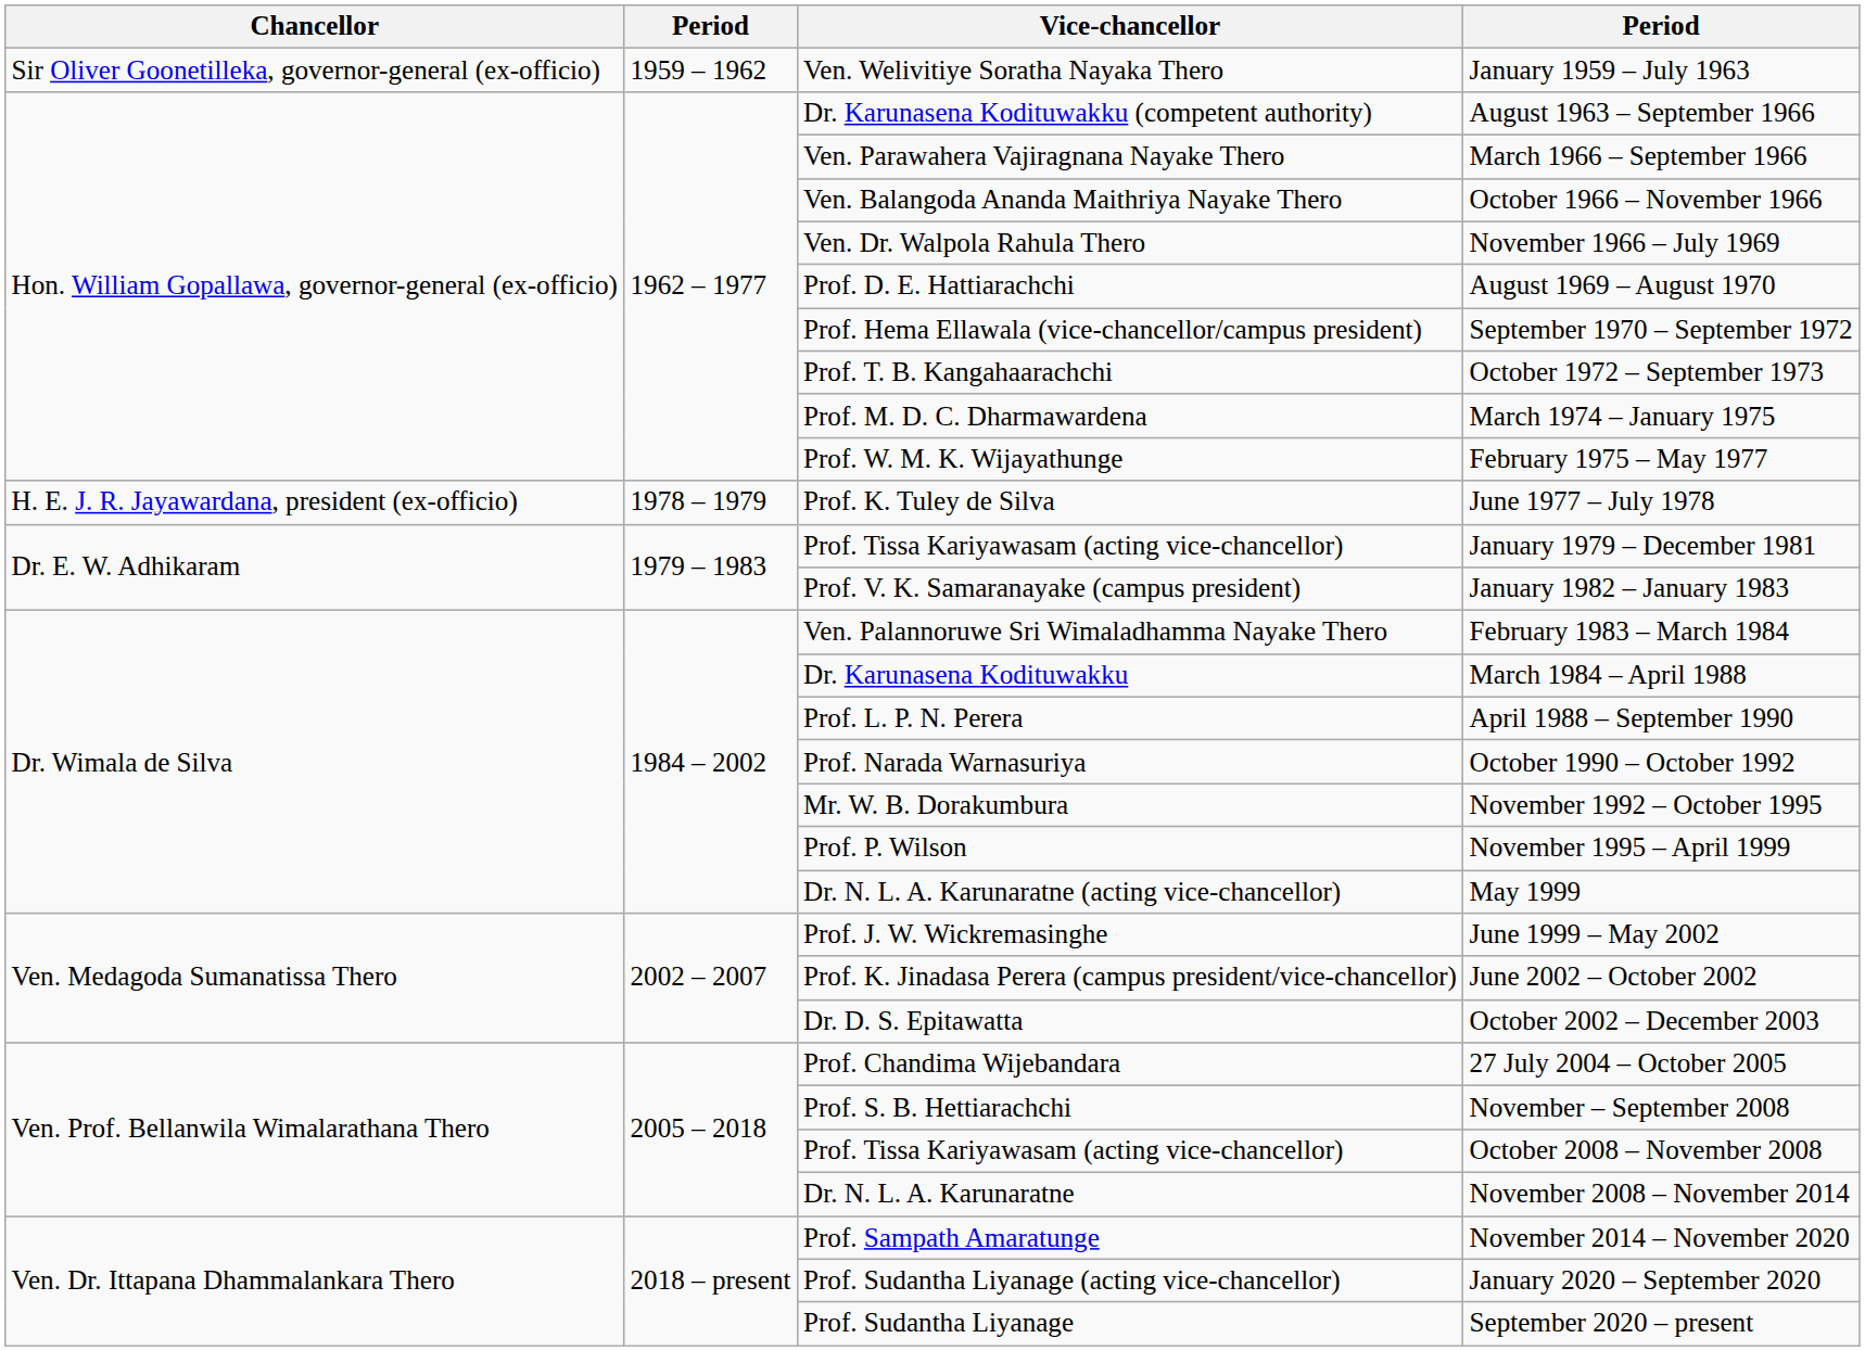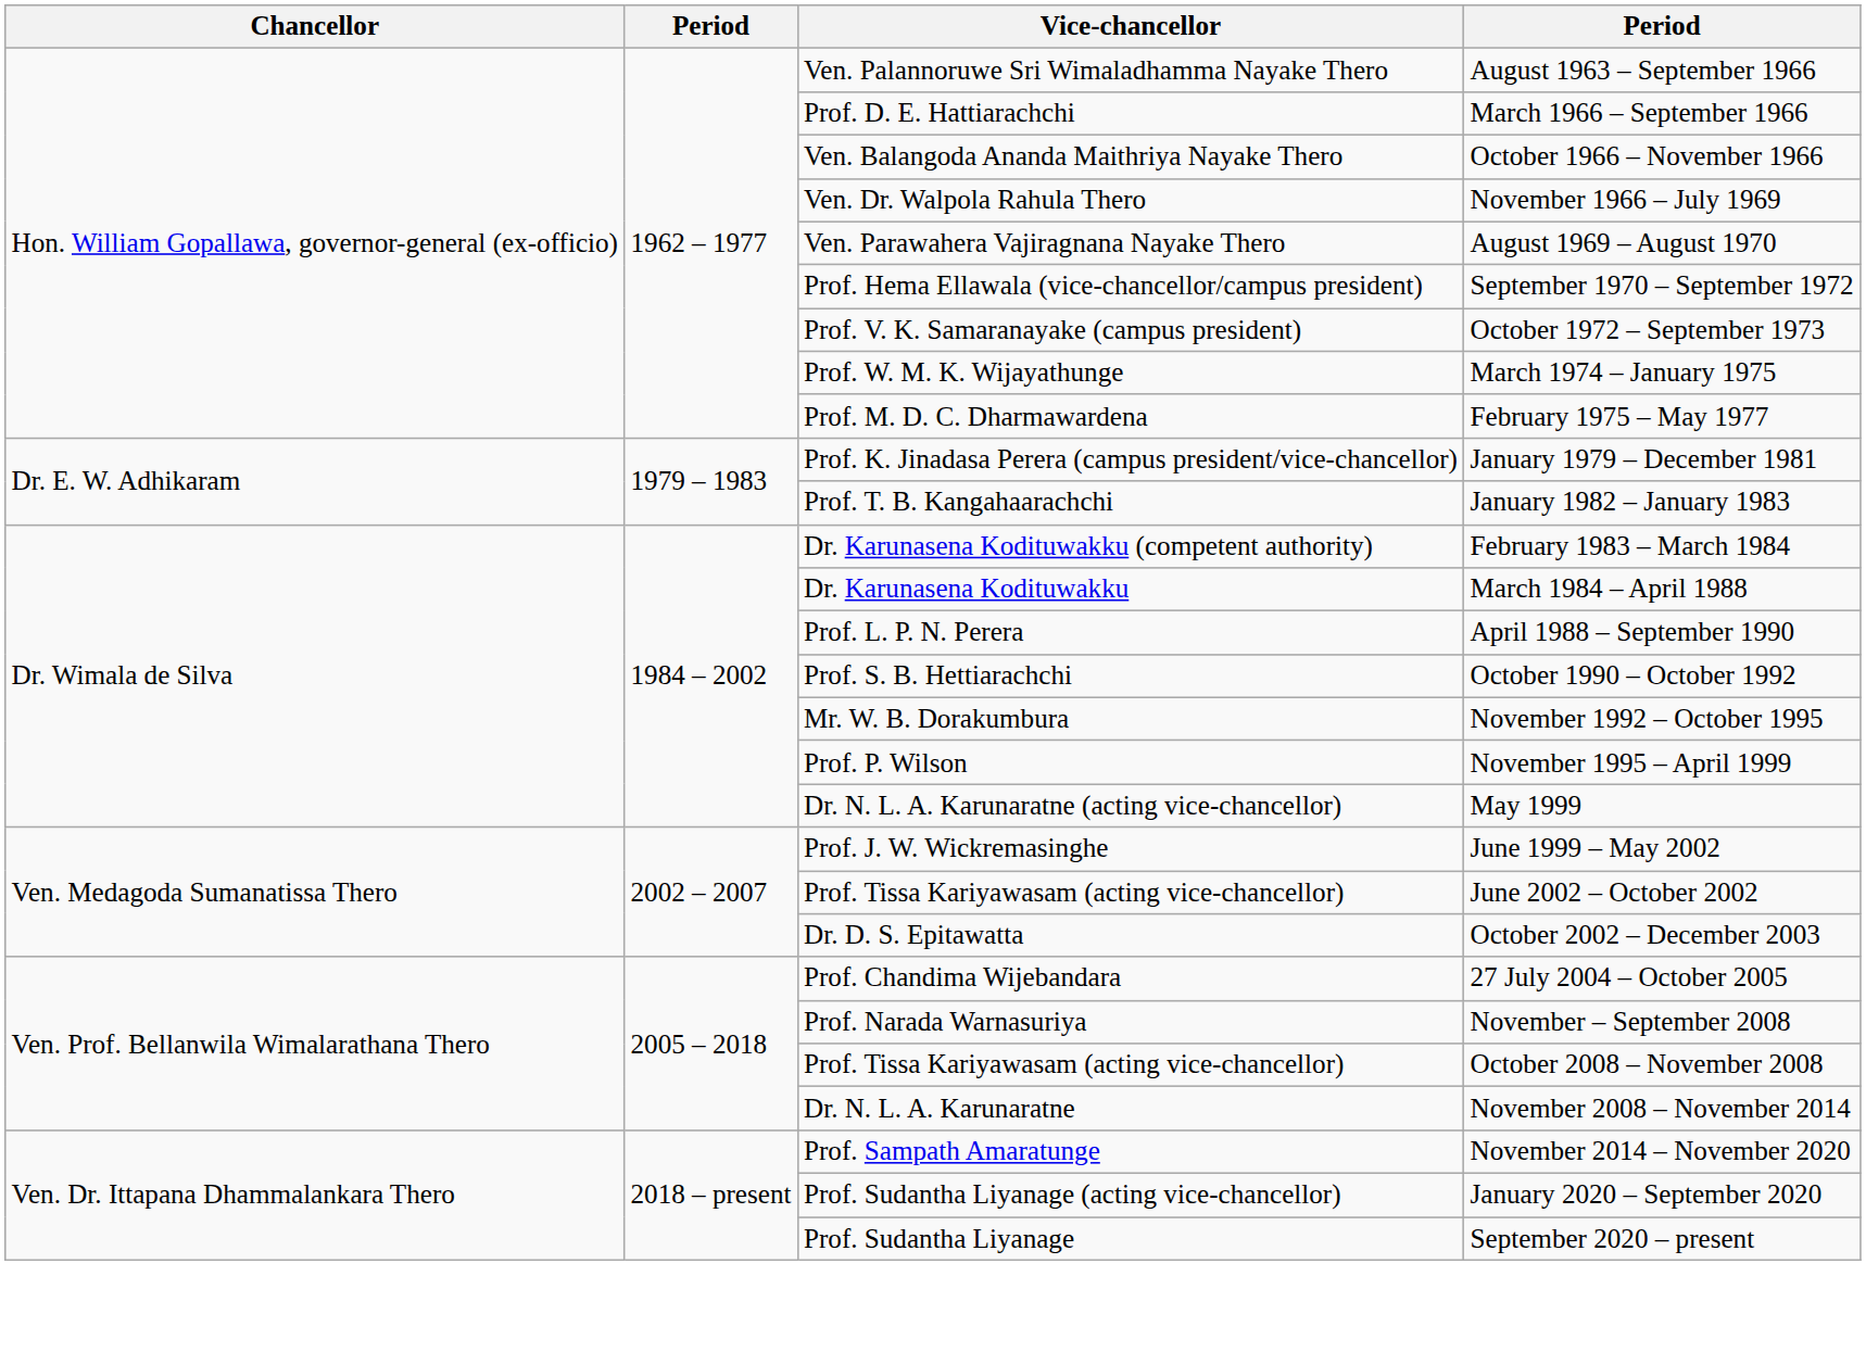- row: Sir Oliver Goonetilleka, governor-general (ex-officio) | 1959 – 1962 | Ven. Welivitiye Soratha Nayaka Thero | January 1959 – July 1963
August 1963 – September 1966 | Vice-chancellor: Dr. Karunasena Kodituwakku (competent authority) -> Ven. Palannoruwe Sri Wimaladhamma Nayake Thero
March 1966 – September 1966 | Vice-chancellor: Ven. Parawahera Vajiragnana Nayake Thero -> Prof. D. E. Hattiarachchi
August 1969 – August 1970 | Vice-chancellor: Prof. D. E. Hattiarachchi -> Ven. Parawahera Vajiragnana Nayake Thero
October 1972 – September 1973 | Vice-chancellor: Prof. T. B. Kangahaarachchi -> Prof. V. K. Samaranayake (campus president)
March 1974 – January 1975 | Vice-chancellor: Prof. M. D. C. Dharmawardena -> Prof. W. M. K. Wijayathunge
February 1975 – May 1977 | Vice-chancellor: Prof. W. M. K. Wijayathunge -> Prof. M. D. C. Dharmawardena
- row: H. E. J. R. Jayawardana, president (ex-officio) | 1978 – 1979 | Prof. K. Tuley de Silva | June 1977 – July 1978
January 1979 – December 1981 | Vice-chancellor: Prof. Tissa Kariyawasam (acting vice-chancellor) -> Prof. K. Jinadasa Perera (campus president/vice-chancellor)
January 1982 – January 1983 | Vice-chancellor: Prof. V. K. Samaranayake (campus president) -> Prof. T. B. Kangahaarachchi
February 1983 – March 1984 | Vice-chancellor: Ven. Palannoruwe Sri Wimaladhamma Nayake Thero -> Dr. Karunasena Kodituwakku (competent authority)
October 1990 – October 1992 | Vice-chancellor: Prof. Narada Warnasuriya -> Prof. S. B. Hettiarachchi
June 2002 – October 2002 | Vice-chancellor: Prof. K. Jinadasa Perera (campus president/vice-chancellor) -> Prof. Tissa Kariyawasam (acting vice-chancellor)
November – September 2008 | Vice-chancellor: Prof. S. B. Hettiarachchi -> Prof. Narada Warnasuriya
